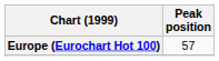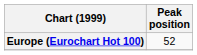Europe (Eurochart Hot 100) | Peak position: 57 -> 52
